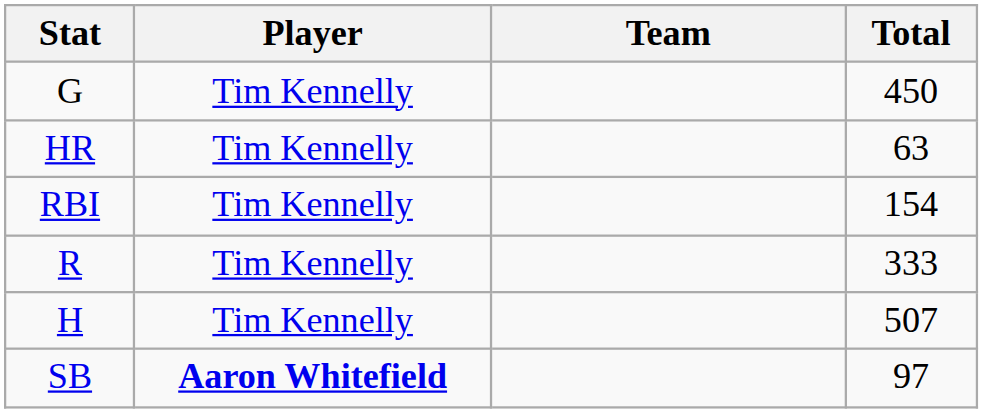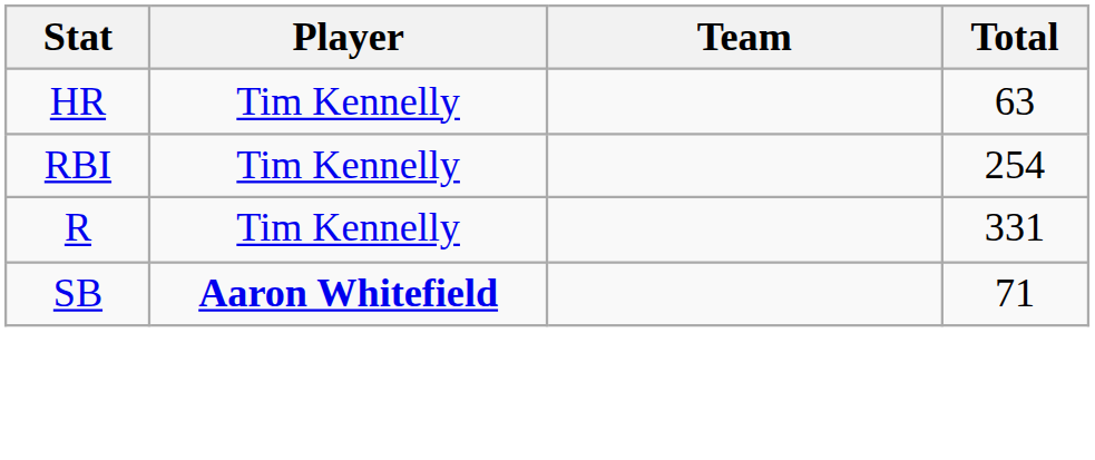- row: G | Tim Kennelly | 450
RBI | Total: 154 -> 254
R | Total: 333 -> 331
- row: H | Tim Kennelly | 507
SB | Total: 97 -> 71
